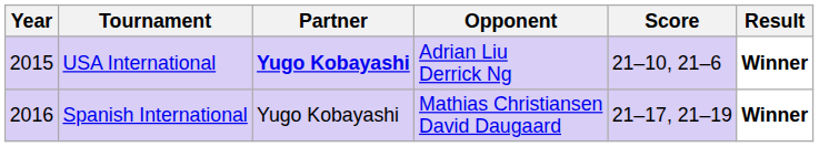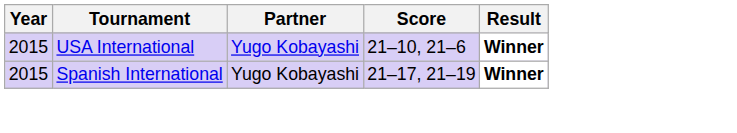- column: Opponent | Adrian Liu Derrick Ng | Mathias Christiansen David Daugaard
USA International | Partner: bold -> normal
Spanish International | Year: 2016 -> 2015
